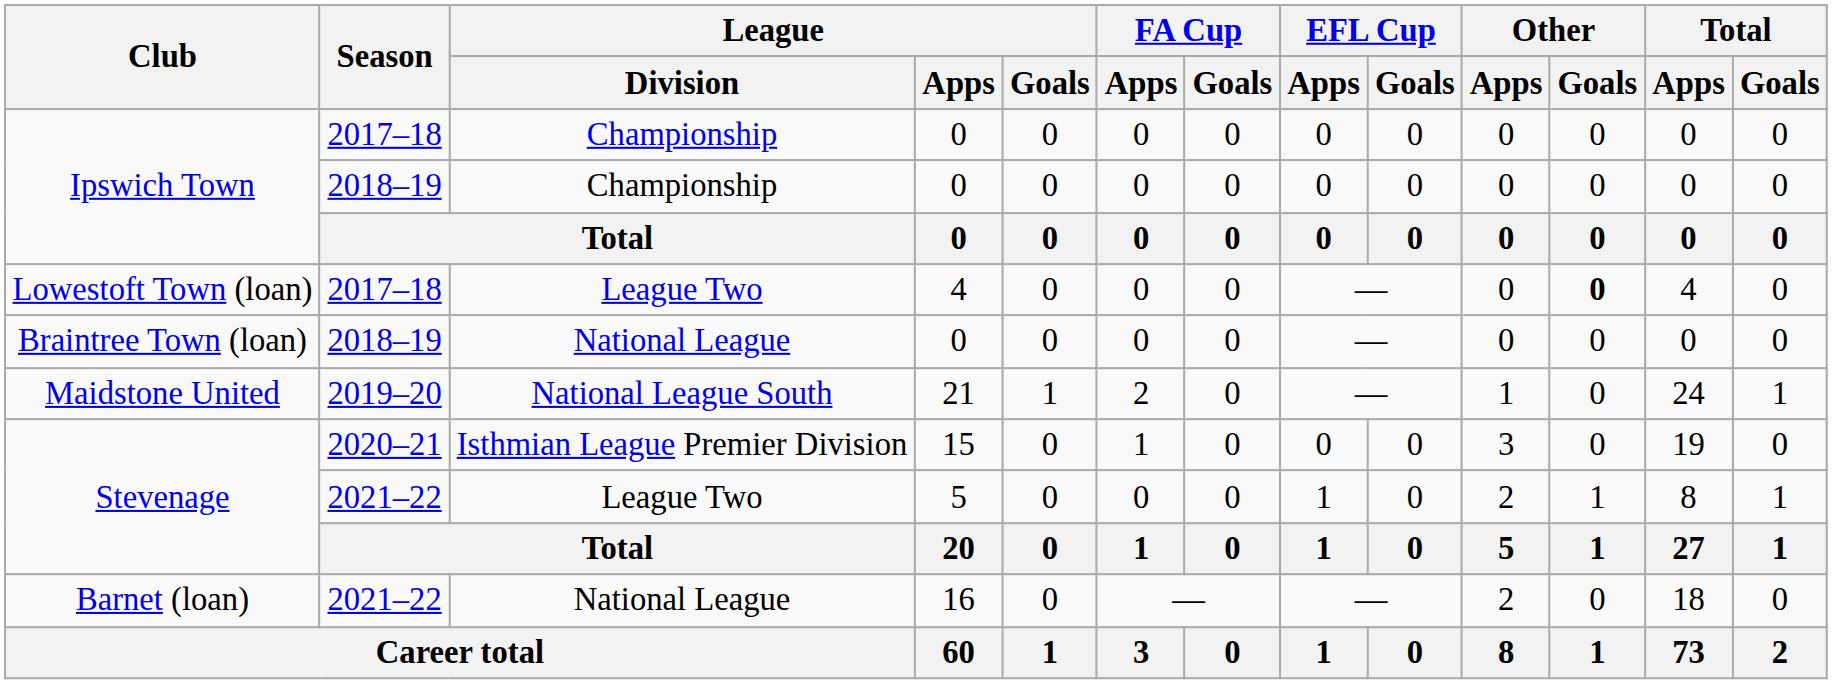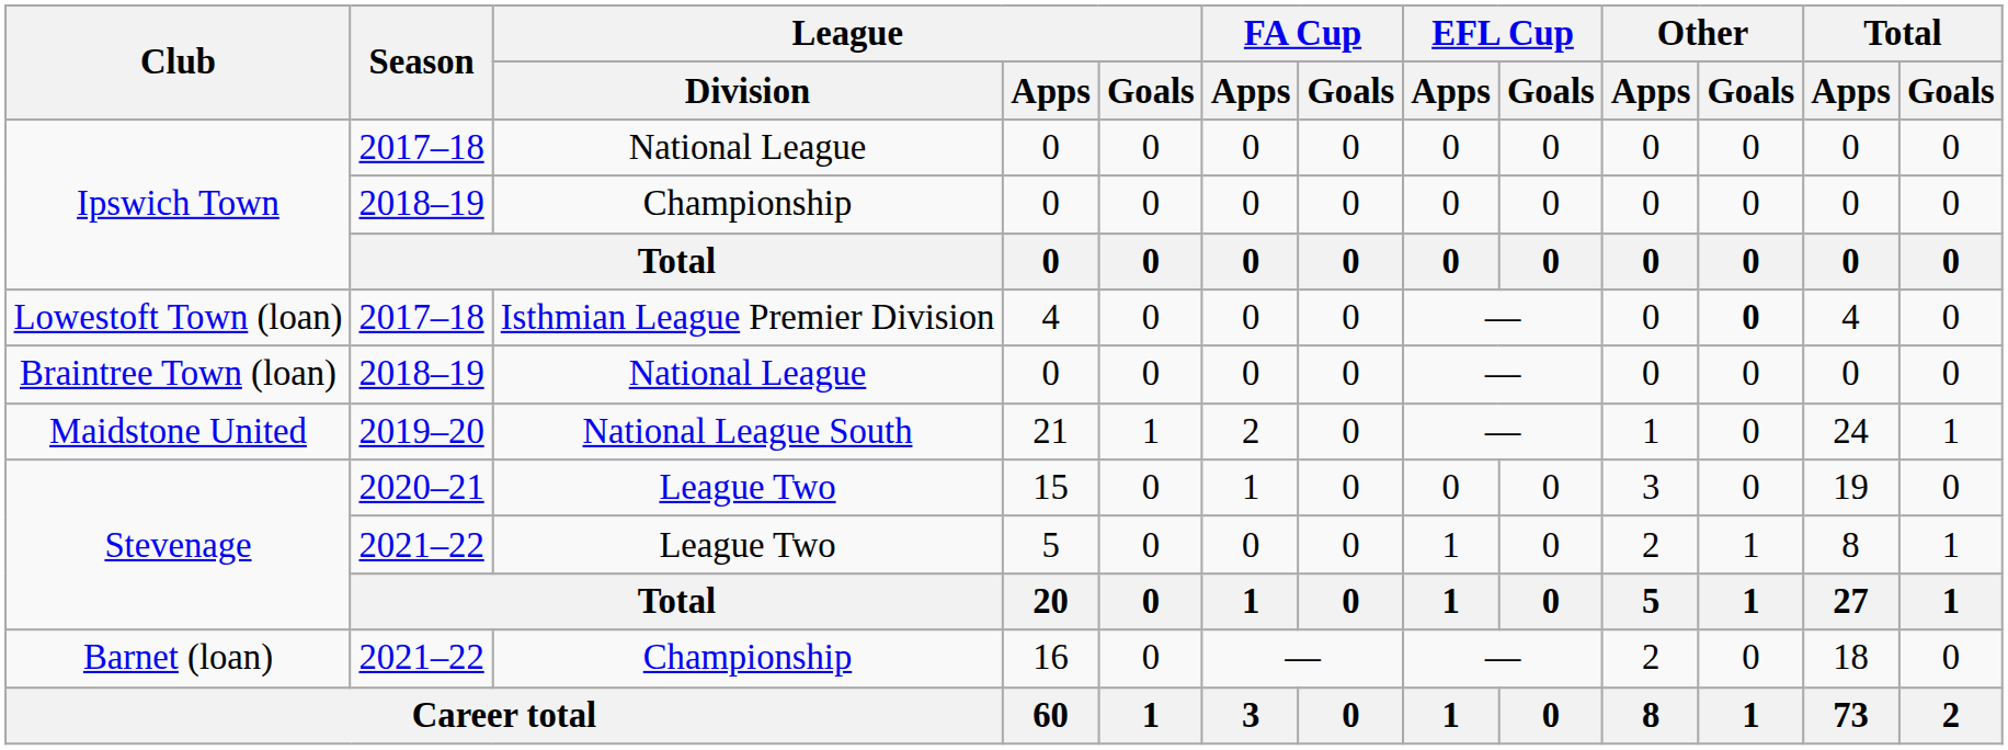Ipswich Town / 2017–18 | League / Division: Championship -> National League
Lowestoft Town (loan) | League / Division: League Two -> Isthmian League Premier Division
Stevenage / 2020–21 | League / Division: Isthmian League Premier Division -> League Two
Barnet (loan) | League / Division: National League -> Championship
